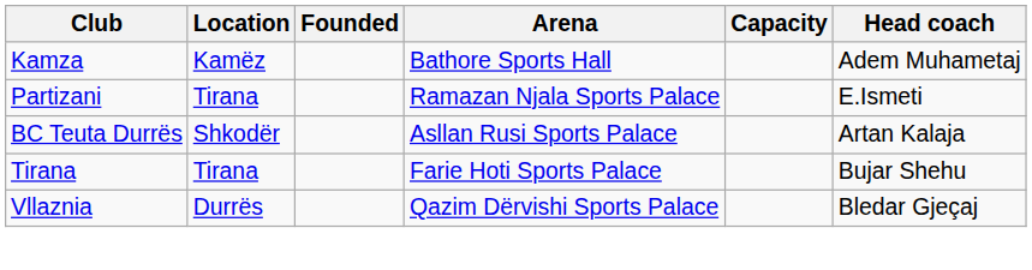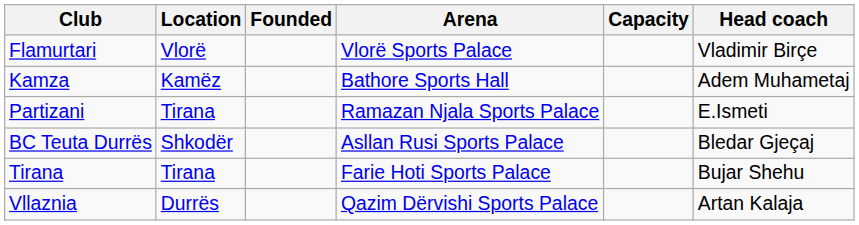+ row: Flamurtari | Vlorë | Vlorë Sports Palace | Vladimir Birçe
BC Teuta Durrës | Head coach: Artan Kalaja -> Bledar Gjeçaj
Vllaznia | Head coach: Bledar Gjeçaj -> Artan Kalaja
